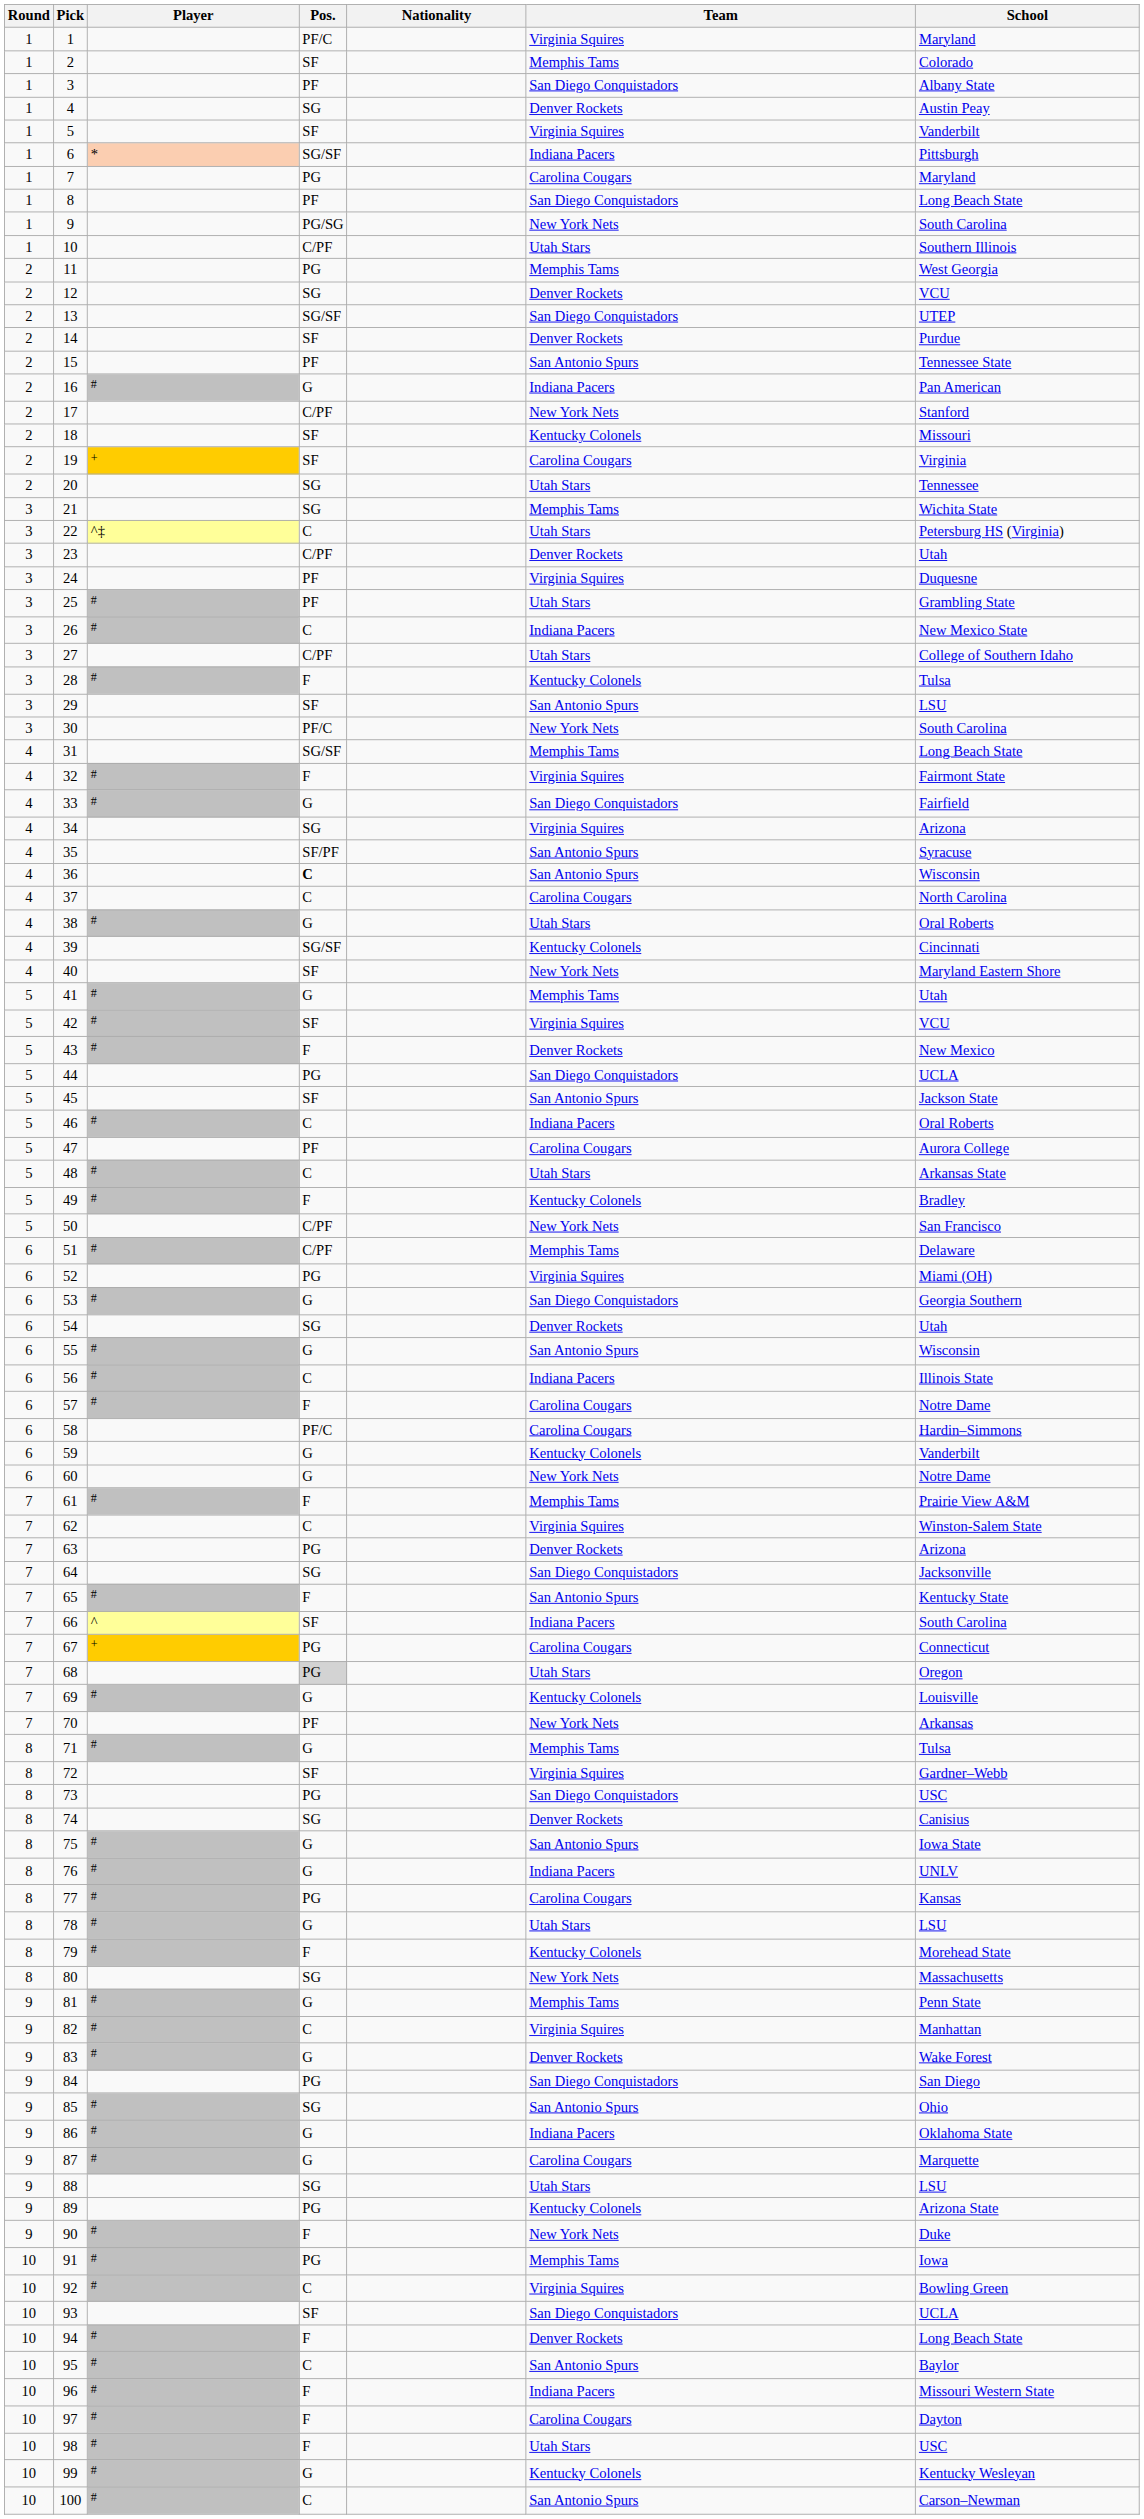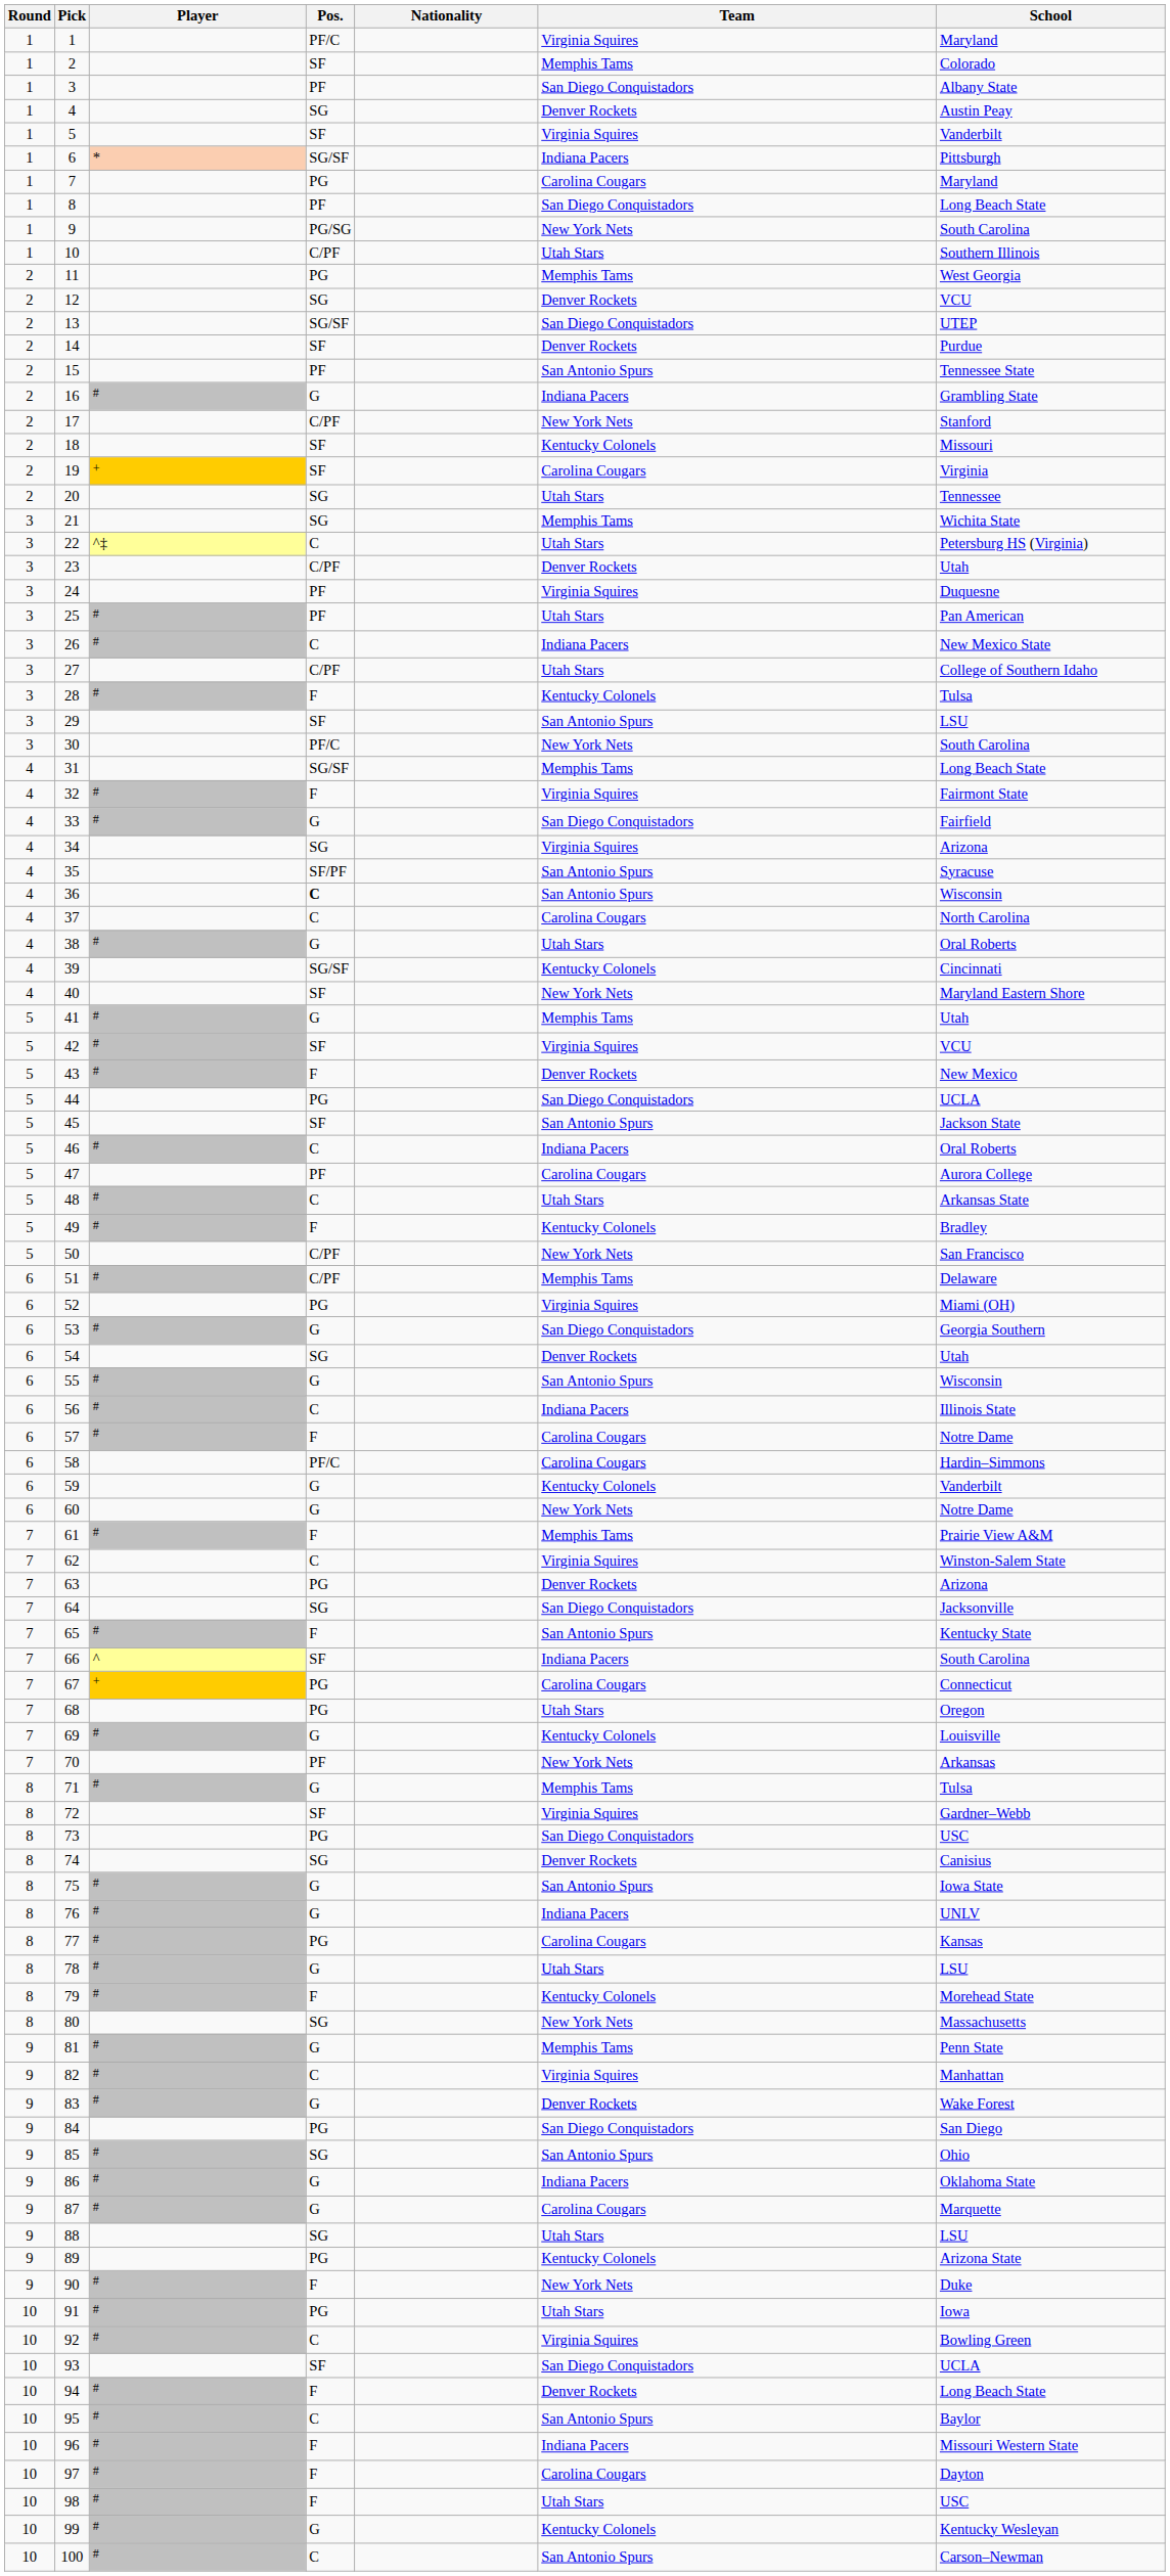16 | School: Pan American -> Grambling State
25 | School: Grambling State -> Pan American
68 | Pos.: lightgrey background -> no background
91 | Team: Memphis Tams -> Utah Stars
